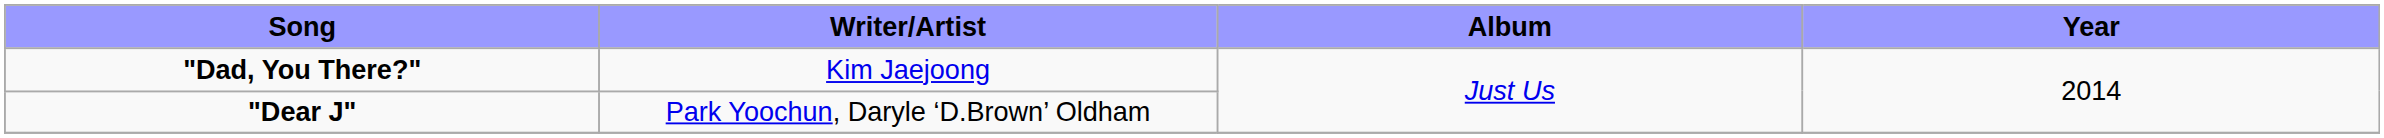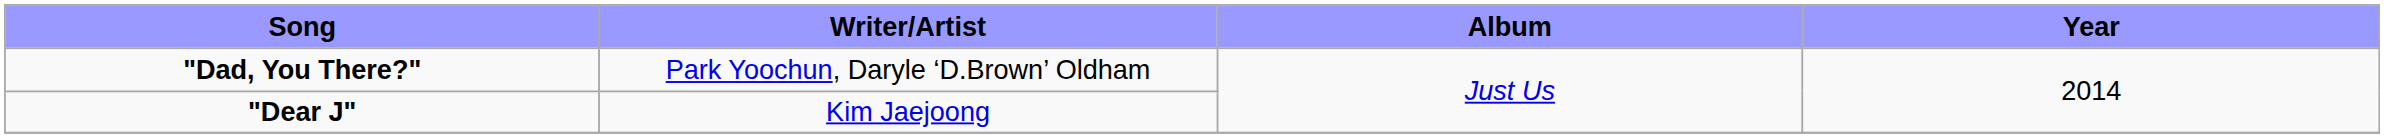"Dad, You There?" | Writer/Artist: Kim Jaejoong -> Park Yoochun, Daryle ‘D.Brown’ Oldham
"Dear J" | Writer/Artist: Park Yoochun, Daryle ‘D.Brown’ Oldham -> Kim Jaejoong
